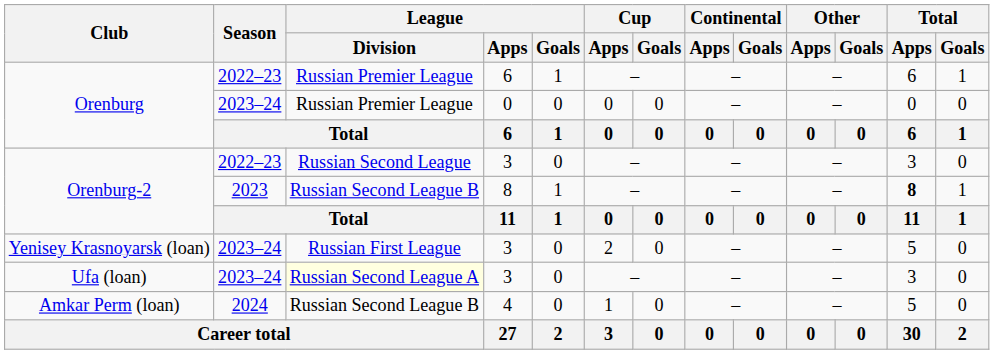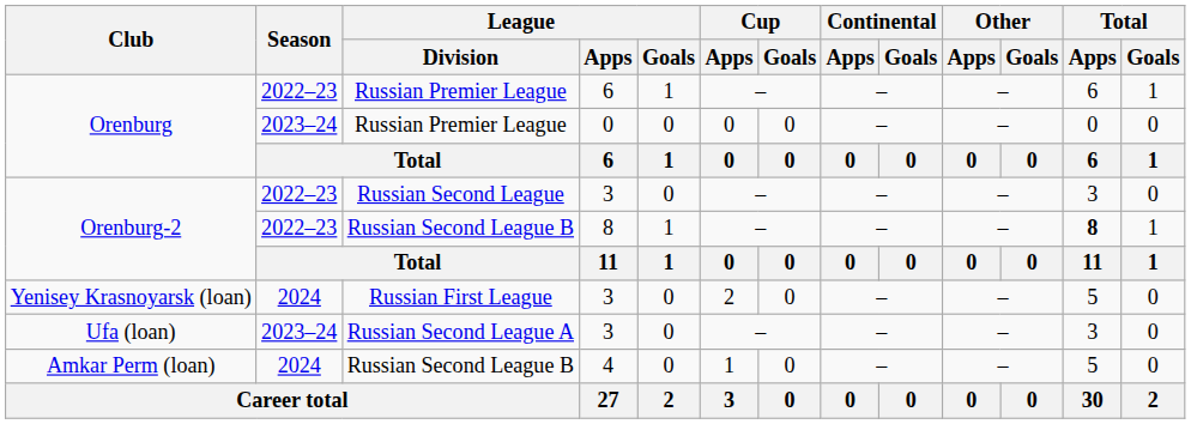Orenburg-2 / 8 | Season: 2023 -> 2022–23
Yenisey Krasnoyarsk (loan) | Season: 2023–24 -> 2024
Ufa (loan) | League / Division: lightyellow background -> no background
